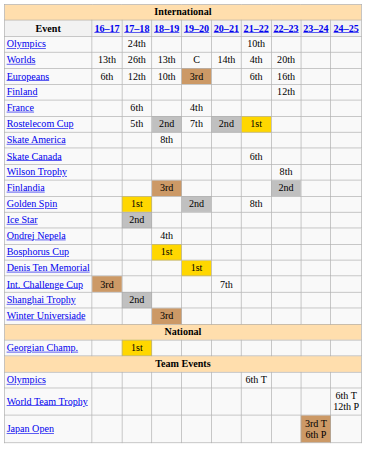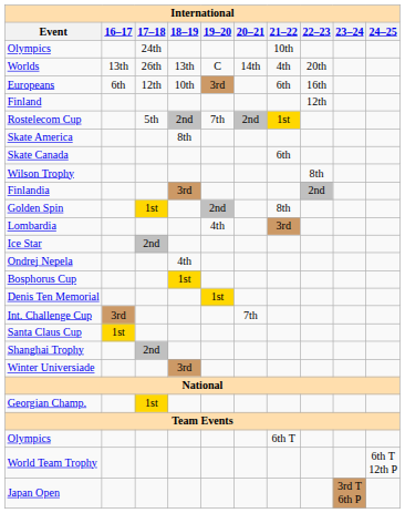- row: France | 6th | 4th
+ row: Lombardia | 4th | 3rd
+ row: Santa Claus Cup | 1st
